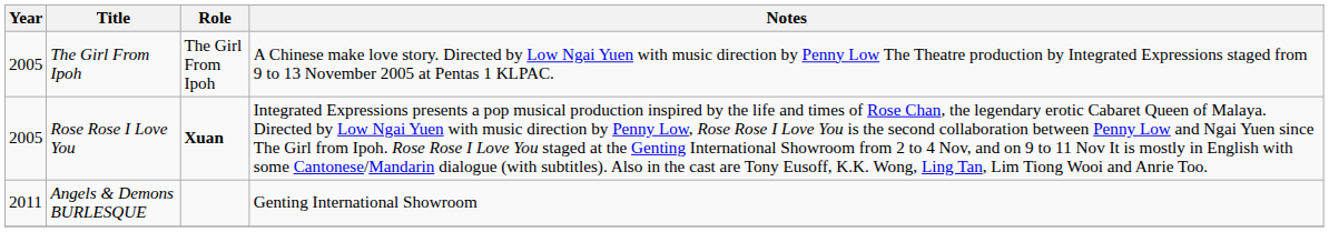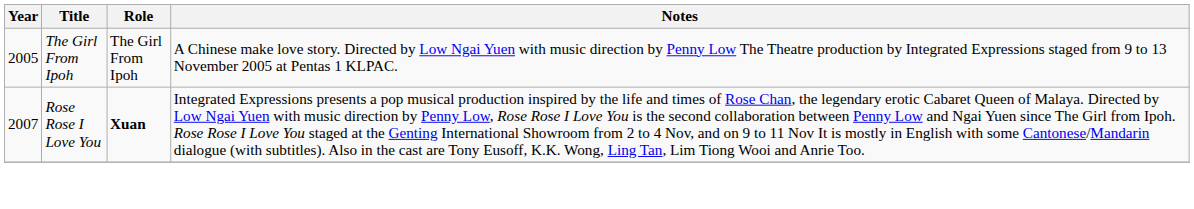Rose Rose I Love You | Year: 2005 -> 2007
- row: 2011 | Angels & Demons BURLESQUE | Genting International Showroom
